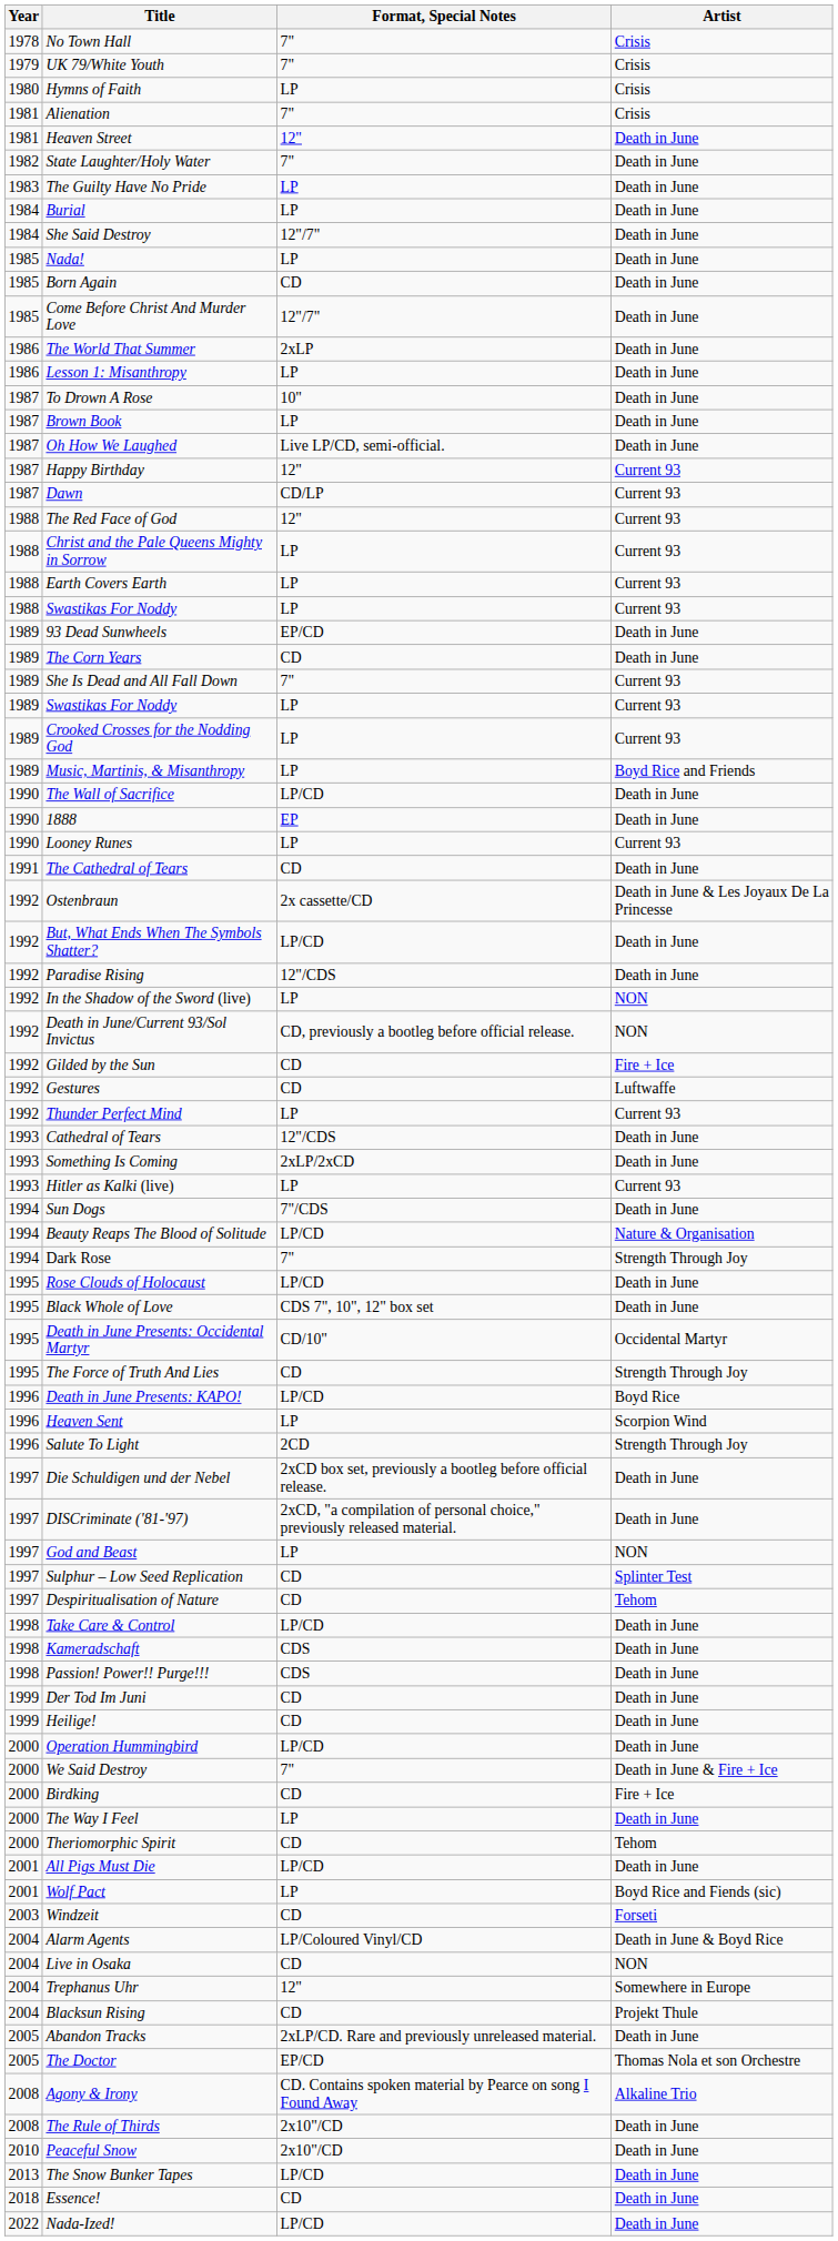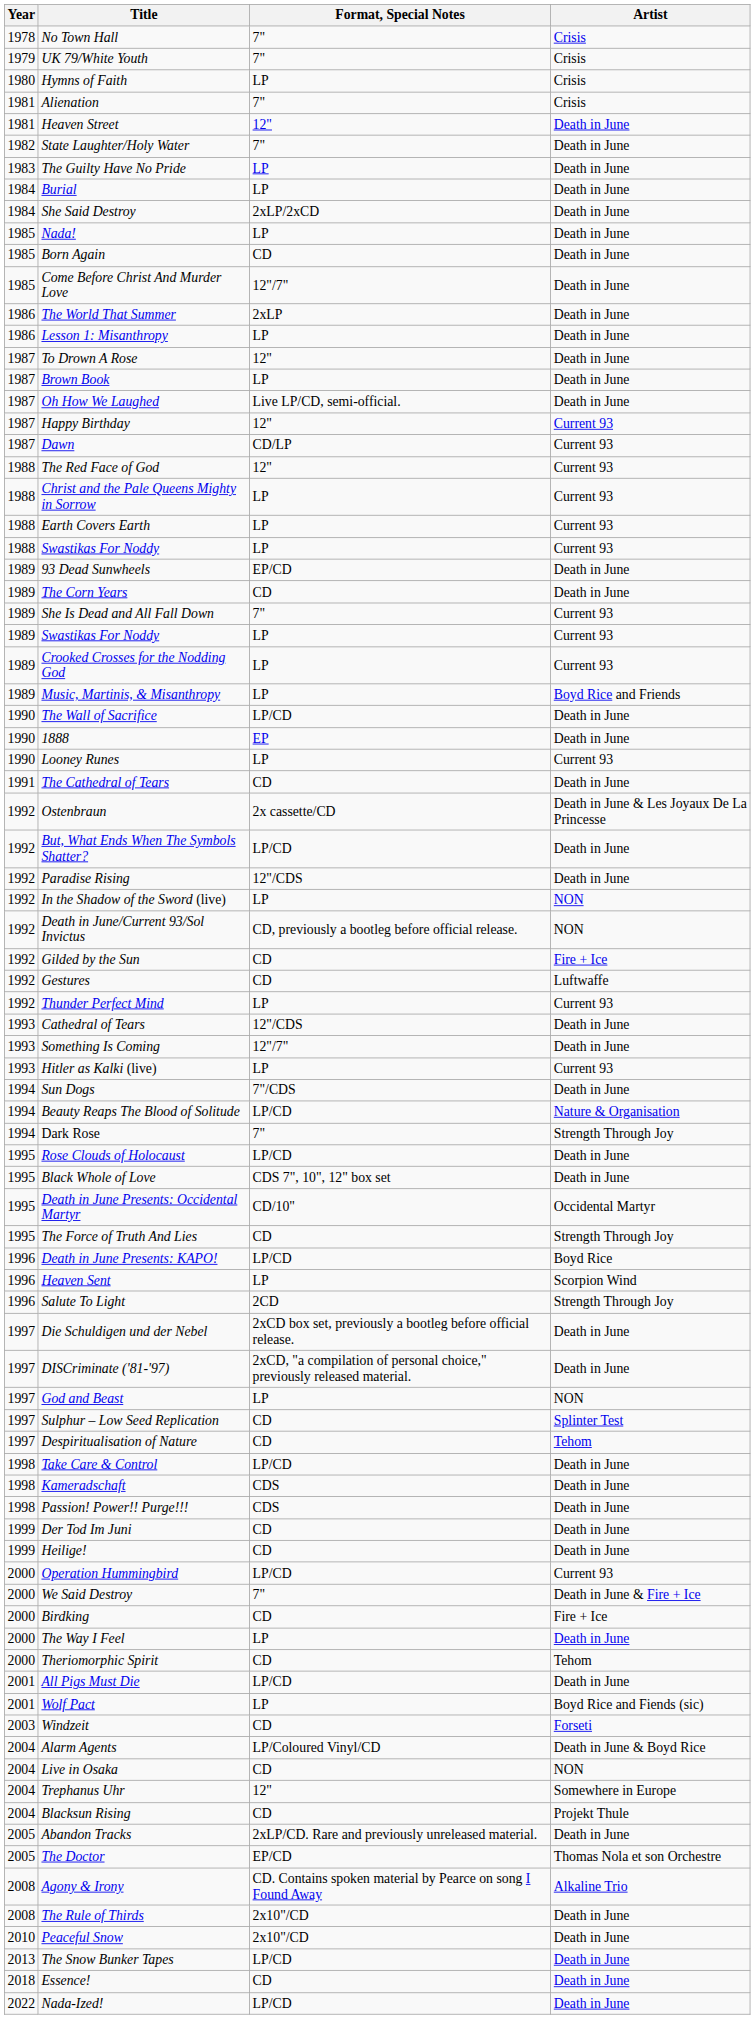She Said Destroy | Format, Special Notes: 12"/7" -> 2xLP/2xCD
To Drown A Rose | Format, Special Notes: 10" -> 12"
Something Is Coming | Format, Special Notes: 2xLP/2xCD -> 12"/7"
Operation Hummingbird | Artist: Death in June -> Current 93
